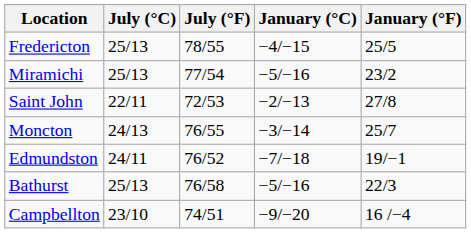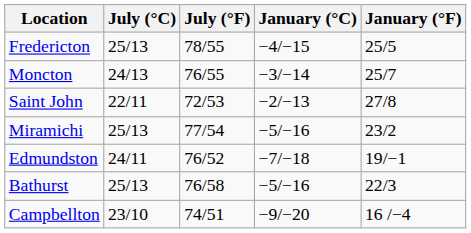rows swapped: Moncton <-> Miramichi
